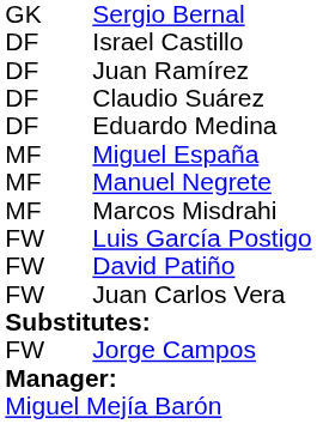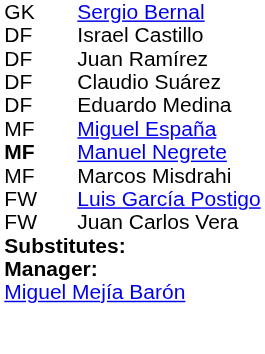Manuel Negrete | column 1: normal -> bold
- row: FW | David Patiño
- row: FW | Jorge Campos
